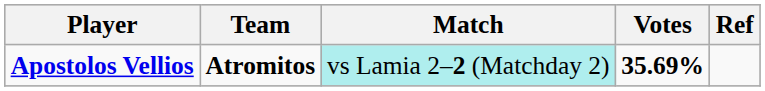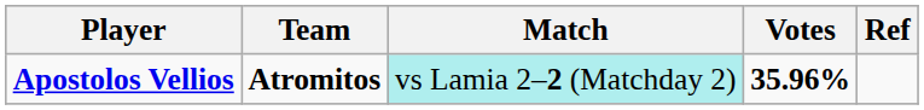Apostolos Vellios | Votes: 35.69% -> 35.96%
